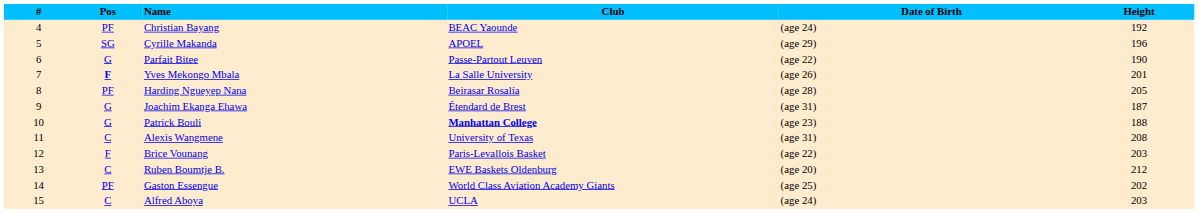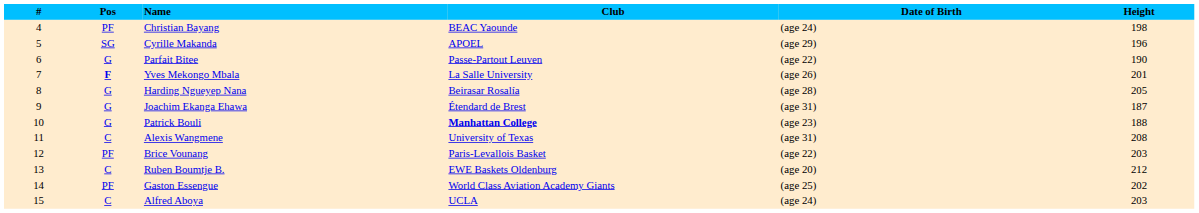Christian Bayang | Height: 192 -> 198
Harding Ngueyep Nana | Pos: PF -> G
Brice Vounang | Pos: F -> PF
